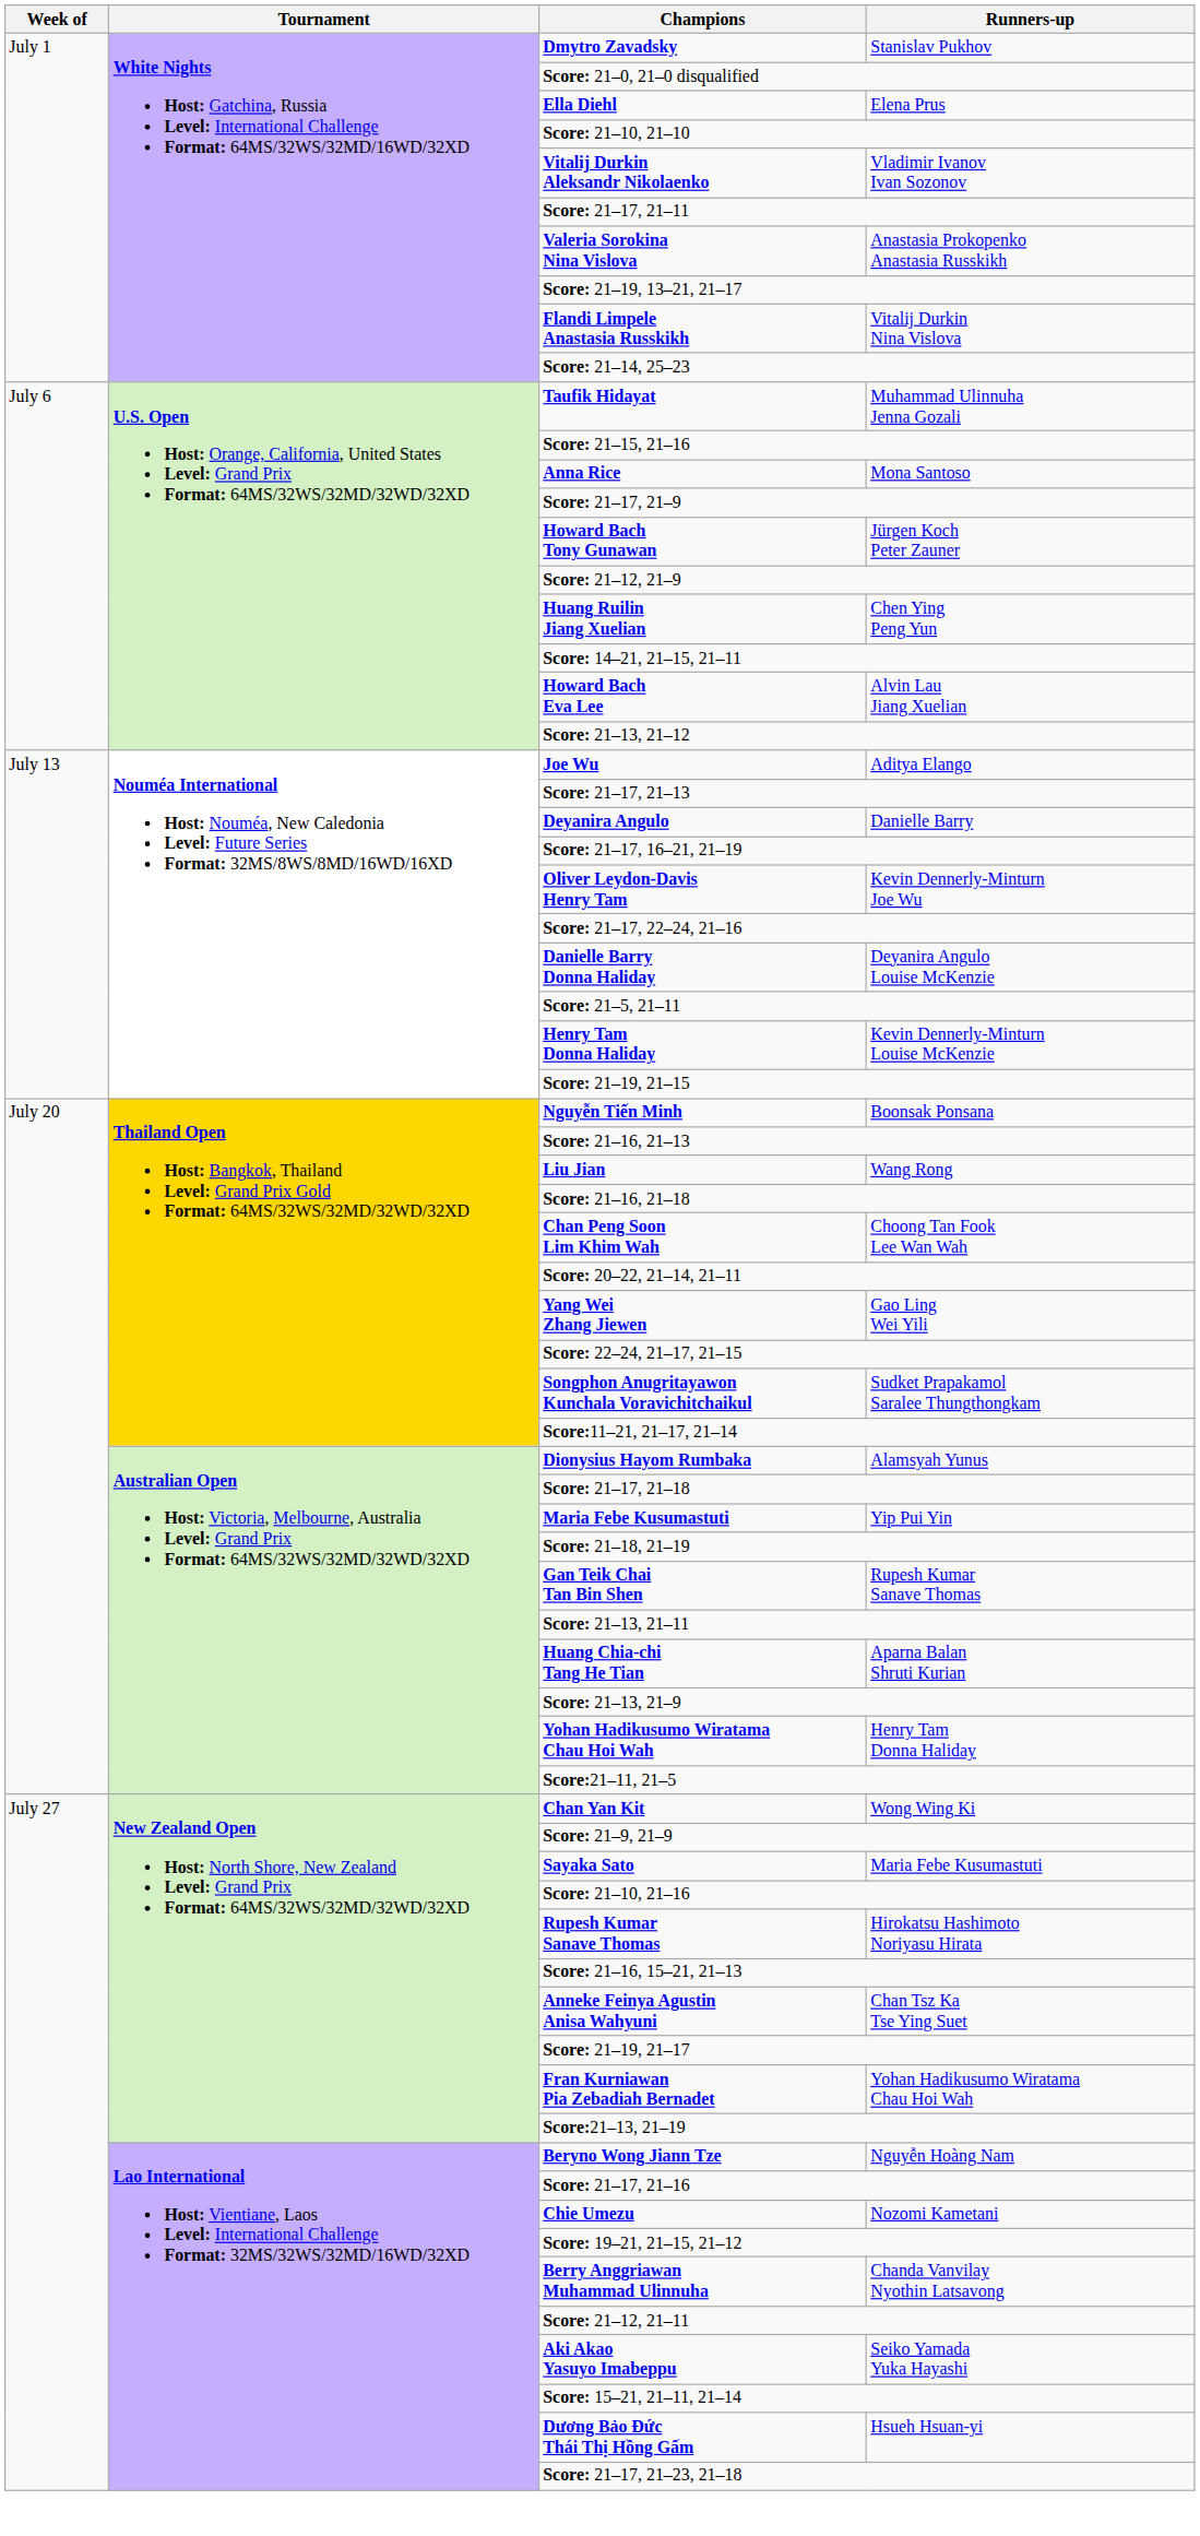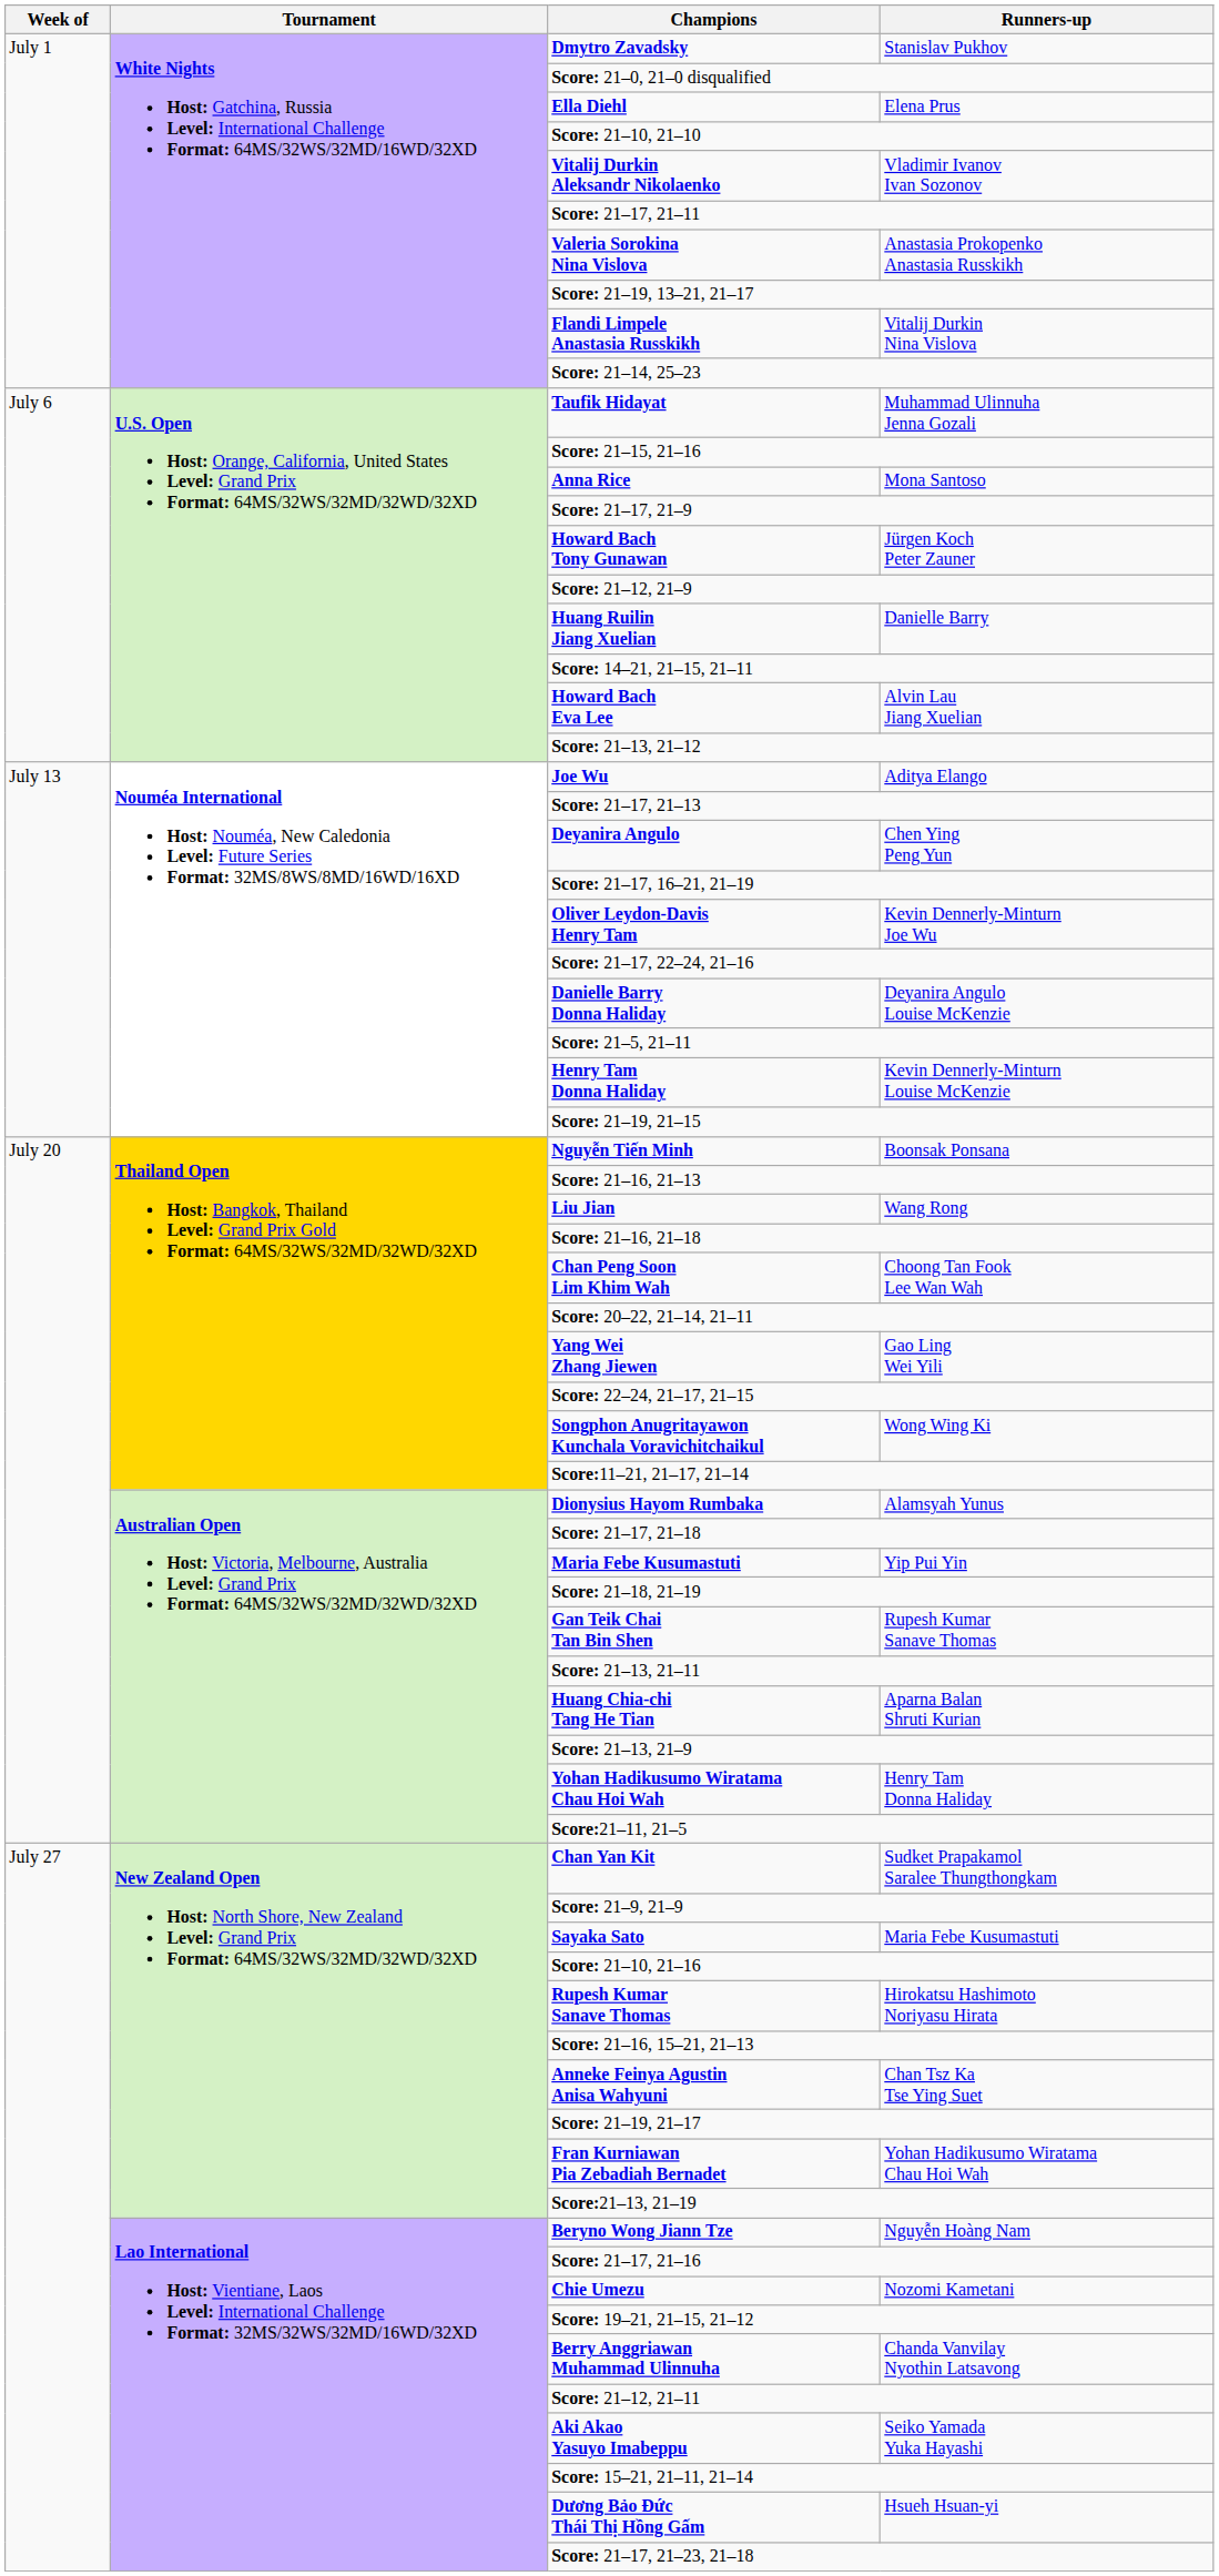Huang Ruilin Jiang Xuelian | Runners-up: Chen Ying Peng Yun -> Danielle Barry
Deyanira Angulo | Runners-up: Danielle Barry -> Chen Ying Peng Yun
Songphon Anugritayawon Kunchala Voravichitchaikul | Runners-up: Sudket Prapakamol Saralee Thungthongkam -> Wong Wing Ki
Chan Yan Kit | Runners-up: Wong Wing Ki -> Sudket Prapakamol Saralee Thungthongkam
